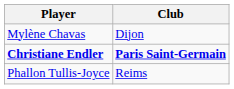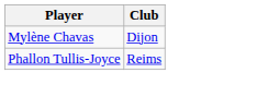- row: Christiane Endler | Paris Saint-Germain
